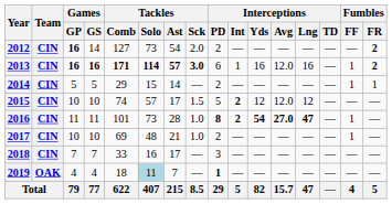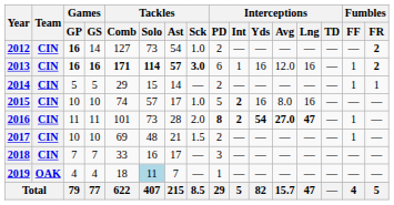2012 | Tackles / Sck: 2.0 -> 1.0
2015 | Tackles / Sck: 1.5 -> 1.0
2015 | Interceptions / Yds: 12 -> 16
2015 | Interceptions / Avg: 12.0 -> 8.0
2015 | Interceptions / Lng: 12 -> 16
2016 | Tackles / Sck: 1.0 -> 2.0
2017 | Tackles / Sck: 1.0 -> 1.5
2019 | Interceptions / PD: bold -> normal
